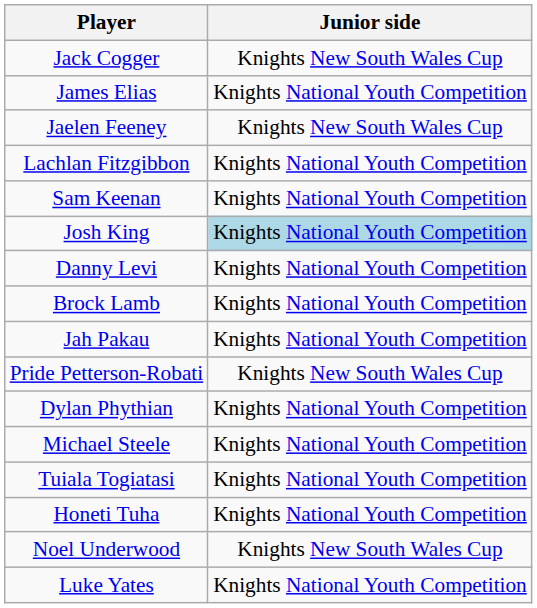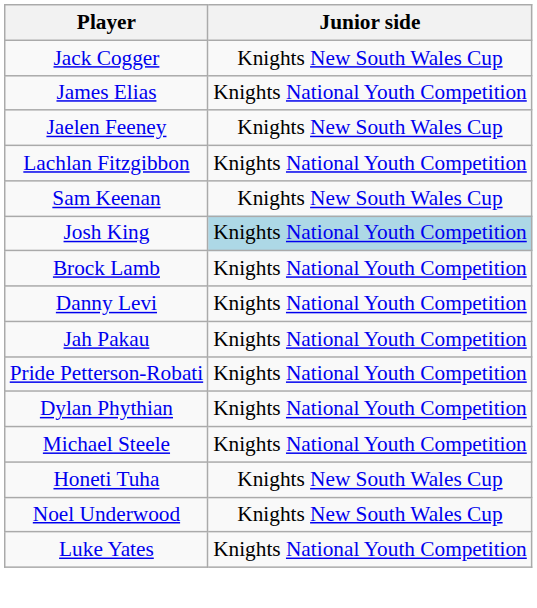Sam Keenan | Junior side: Knights National Youth Competition -> Knights New South Wales Cup
rows swapped: Brock Lamb <-> Danny Levi
Pride Petterson-Robati | Junior side: Knights New South Wales Cup -> Knights National Youth Competition
- row: Tuiala Togiatasi | Knights National Youth Competition
Honeti Tuha | Junior side: Knights National Youth Competition -> Knights New South Wales Cup
